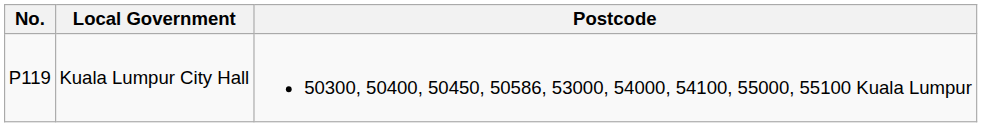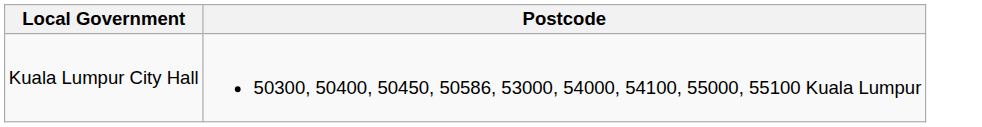- column: No. | P119
